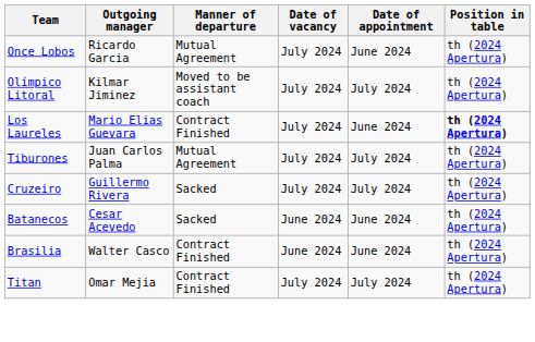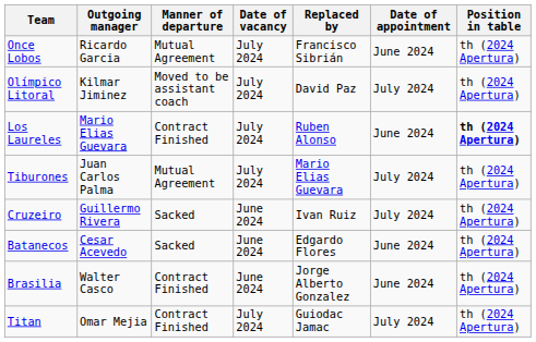+ column: Replaced by | Francisco Sibrián | David Paz | Ruben Alonso | Mario Elias Guevara | Ivan Ruiz | Edgardo Flores | Jorge Alberto Gonzalez | Guiodac Jamac
Cruzeiro | Date of vacancy: July 2024 -> June 2024
